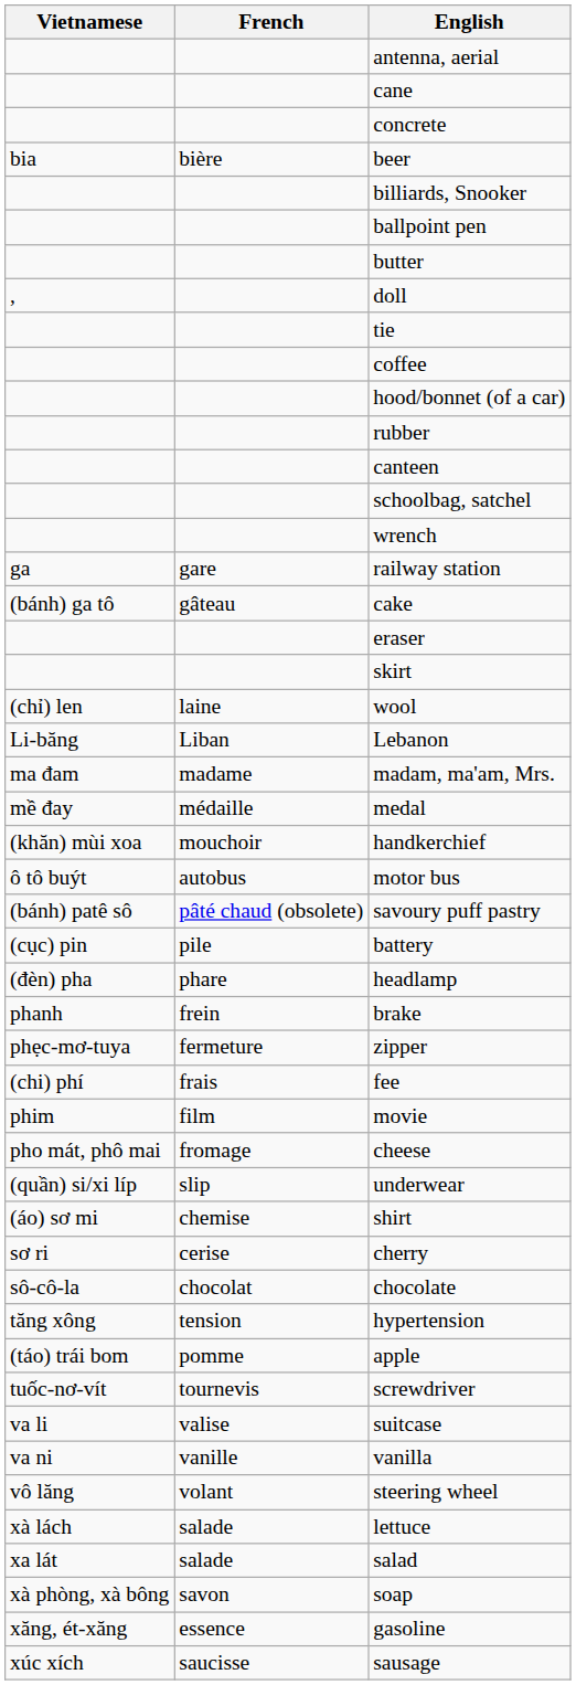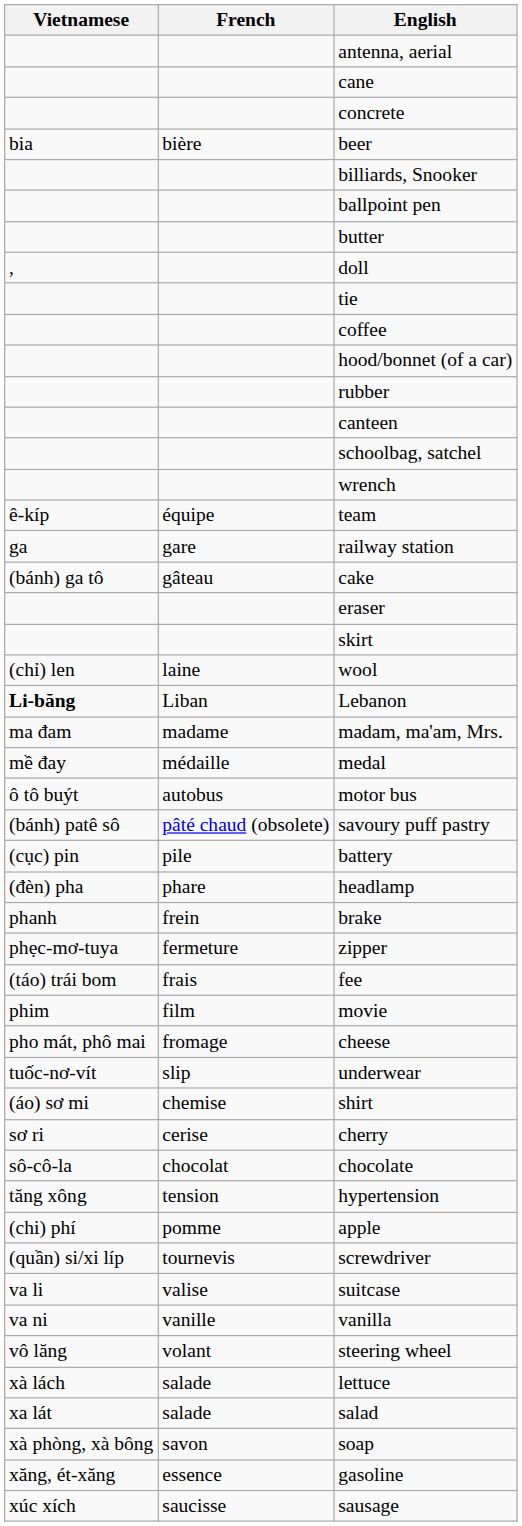+ row: ê-kíp | équipe | team
Lebanon | Vietnamese: normal -> bold
- row: (khăn) mùi xoa | mouchoir | handkerchief
fee | Vietnamese: (chi) phí -> (táo) trái bom
underwear | Vietnamese: (quần) si/xi líp -> tuốc-nơ-vít
apple | Vietnamese: (táo) trái bom -> (chi) phí
screwdriver | Vietnamese: tuốc-nơ-vít -> (quần) si/xi líp
